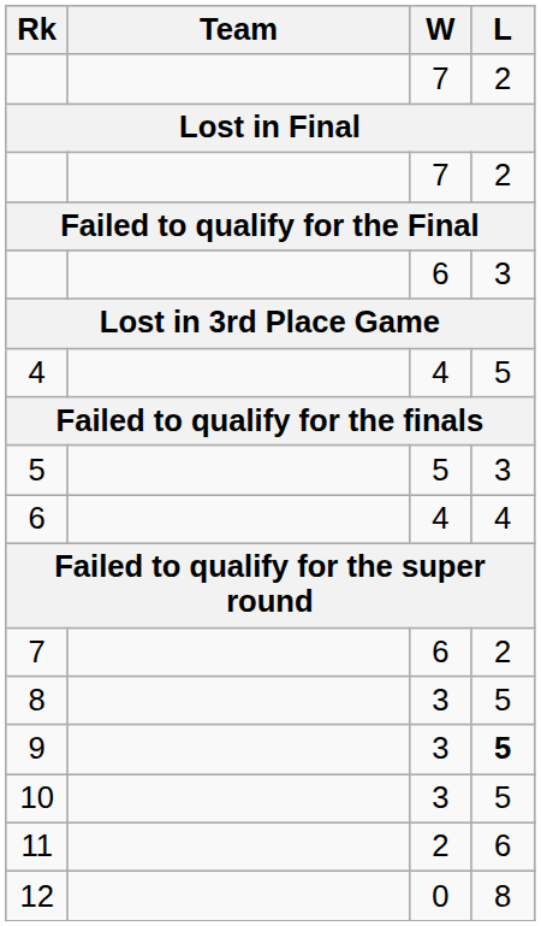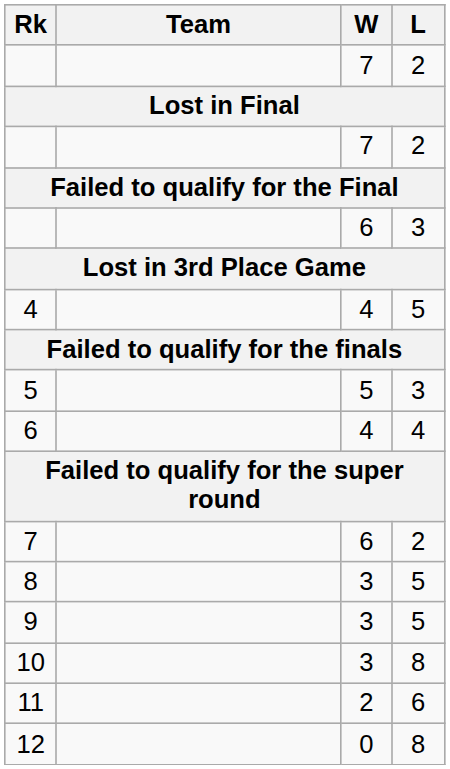9 | L: bold -> normal
10 | L: 5 -> 8
